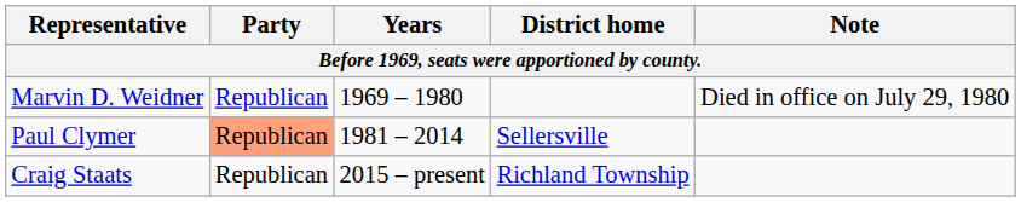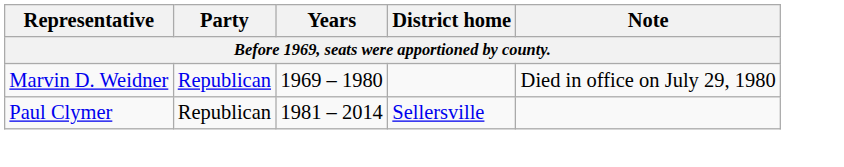Paul Clymer | Party: lightsalmon background -> no background
- row: Craig Staats | Republican | 2015 – present | Richland Township
